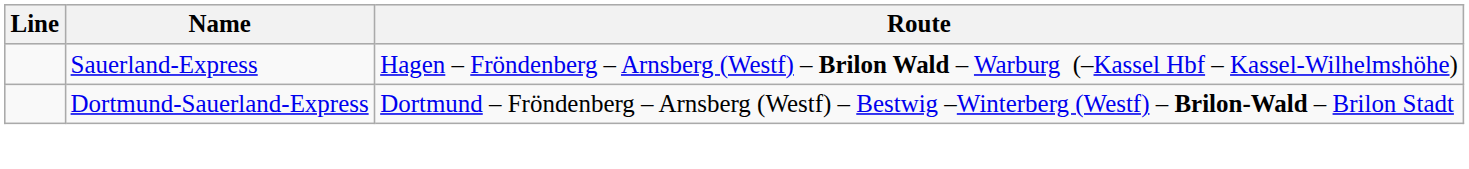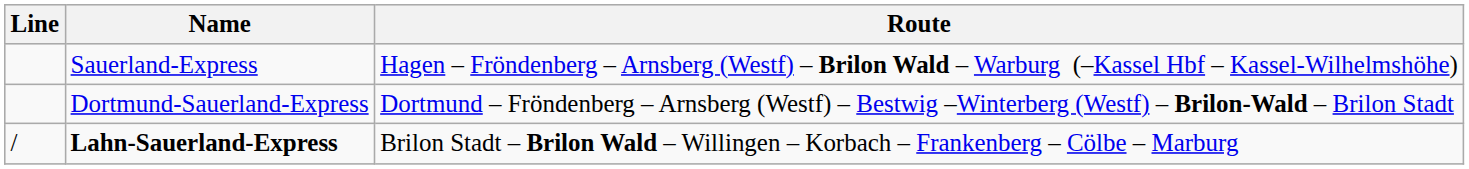+ row: / | Lahn-Sauerland-Express | Brilon Stadt – Brilon Wald – Willingen – Korbach – Frankenberg – Cölbe – Marburg
